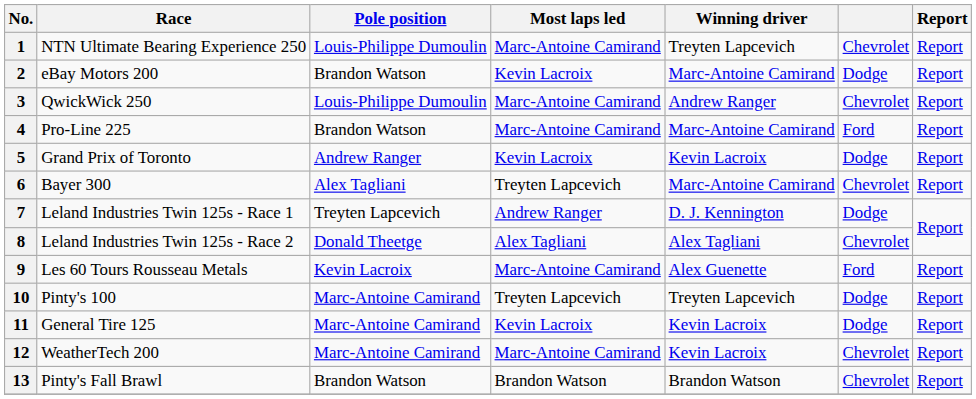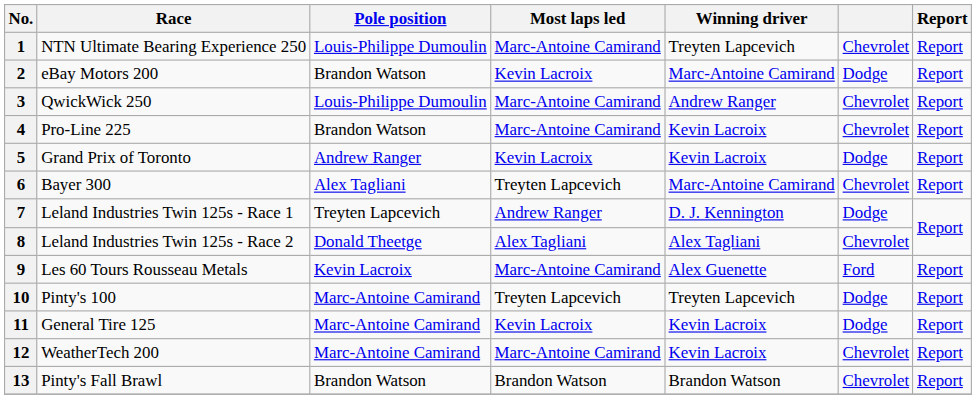4 | Winning driver: Marc-Antoine Camirand -> Kevin Lacroix
4 | column 6: Ford -> Chevrolet
